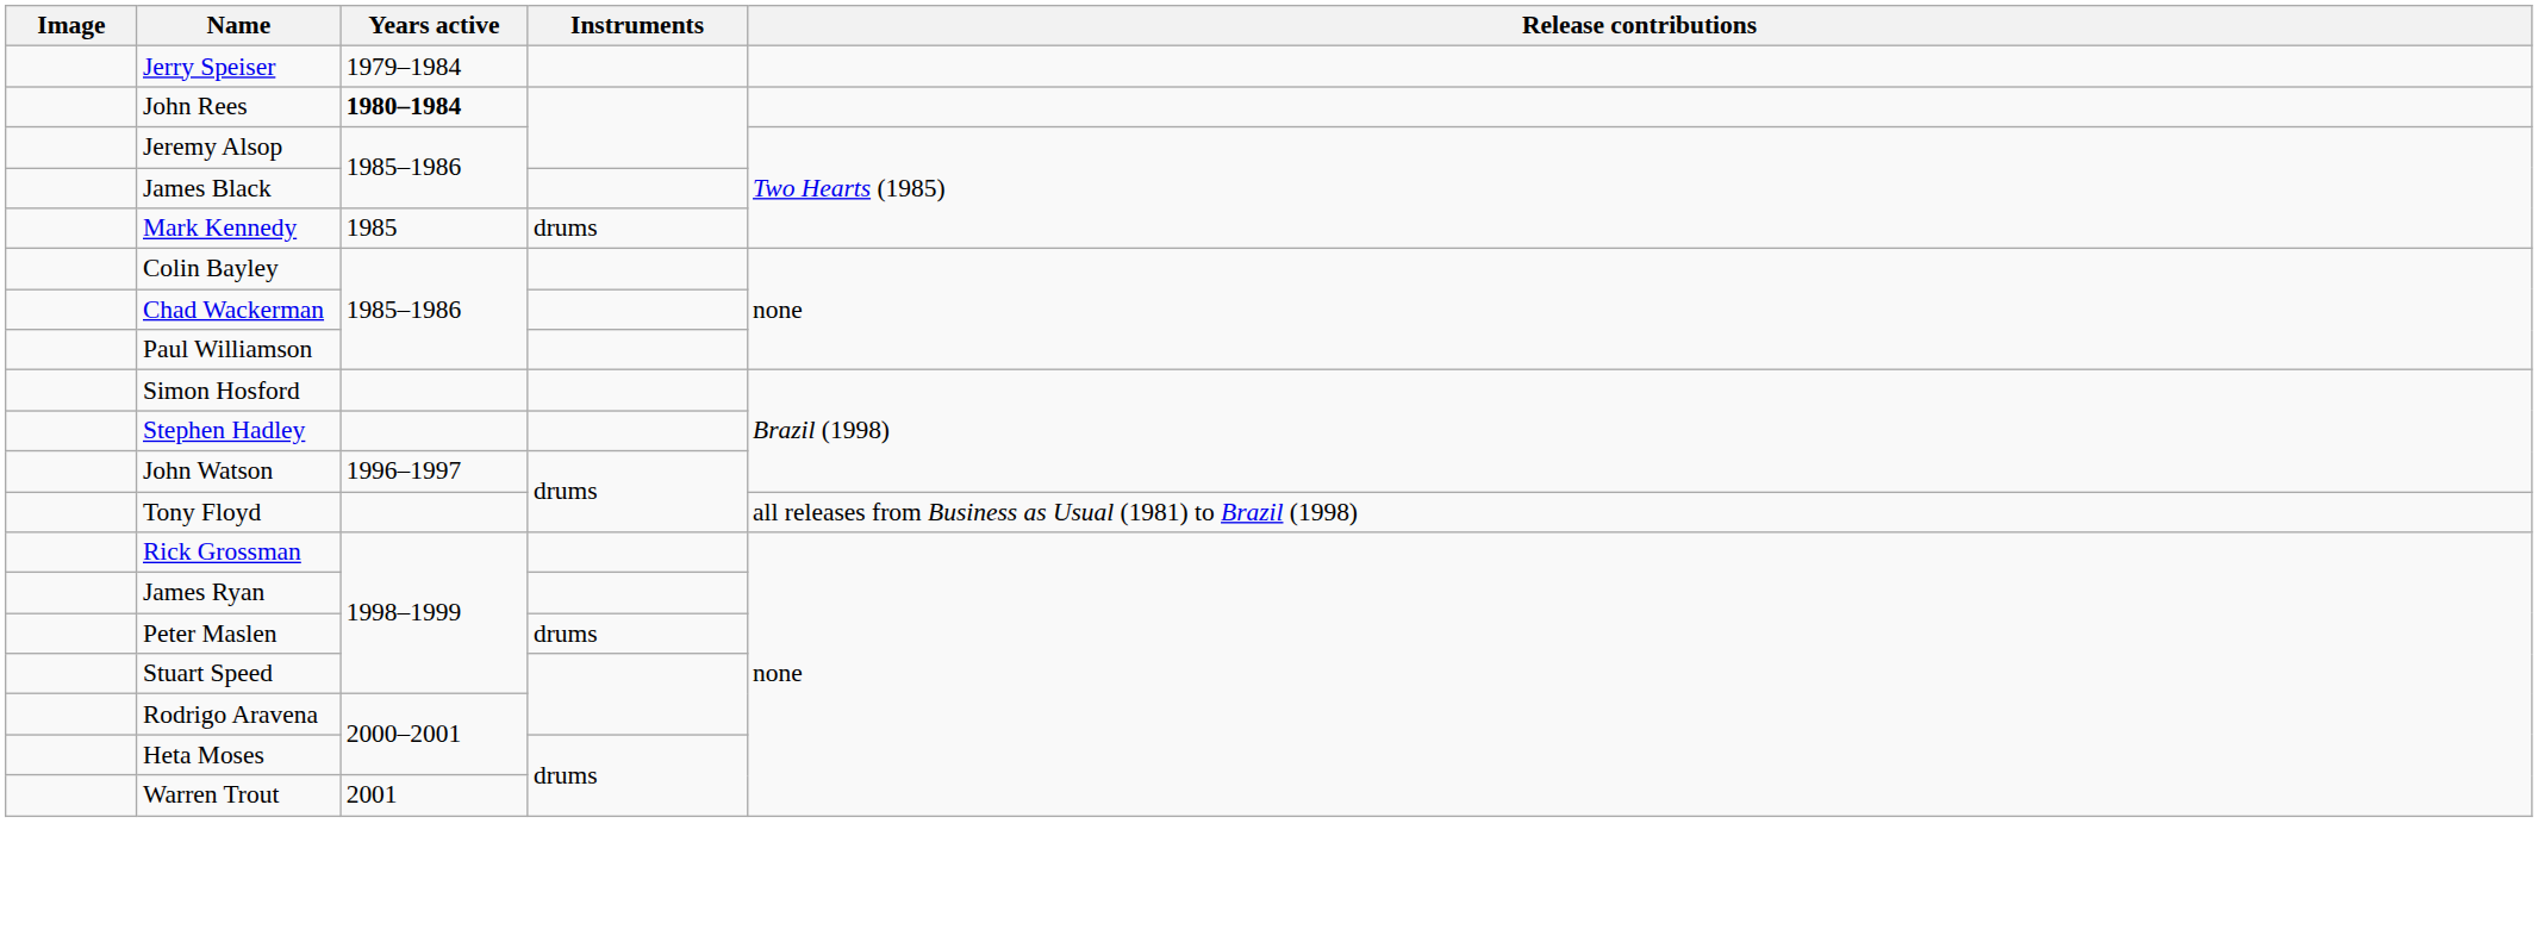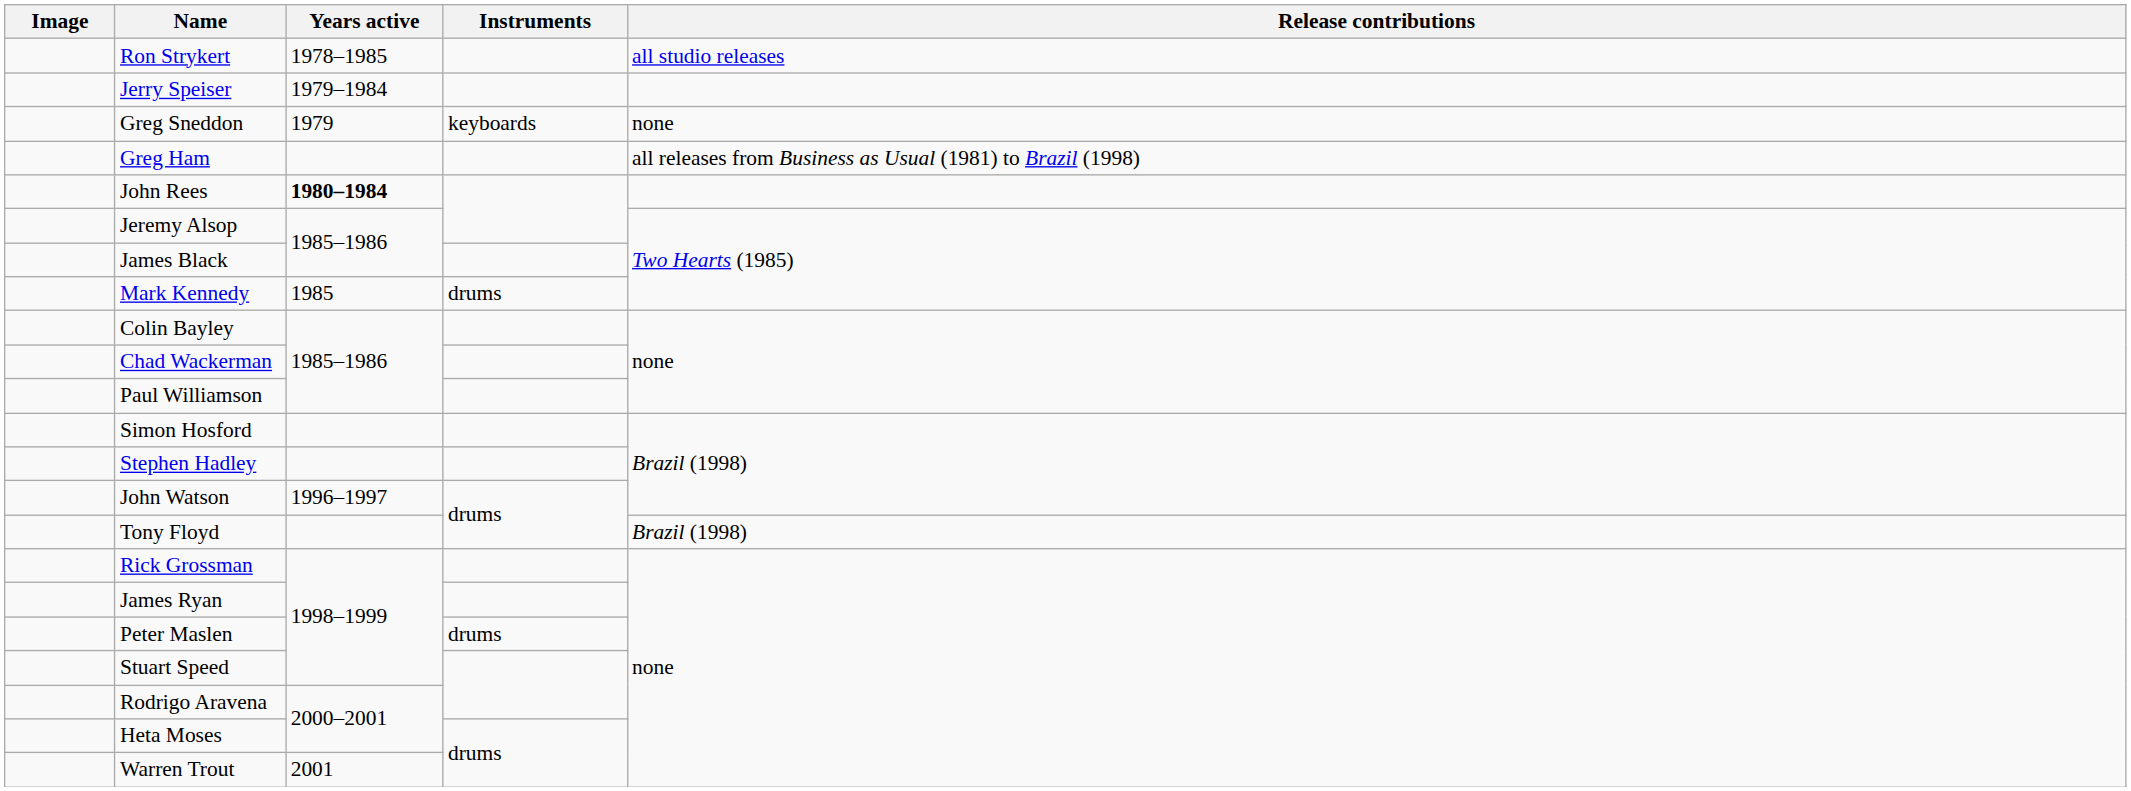+ row: Ron Strykert | 1978–1985 | all studio releases
+ row: Greg Sneddon | 1979 | keyboards | none
+ row: Greg Ham | all releases from Business as Usual (1981) to Brazil (1998)
Tony Floyd | Release contributions: all releases from Business as Usual (1981) to Brazil (1998) -> Brazil (1998)
